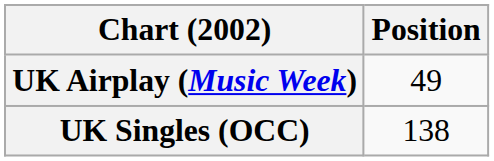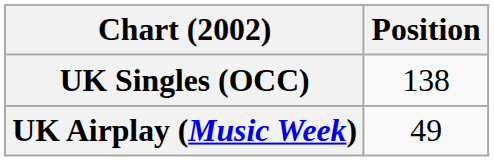rows swapped: UK Singles (OCC) <-> UK Airplay (Music Week)
